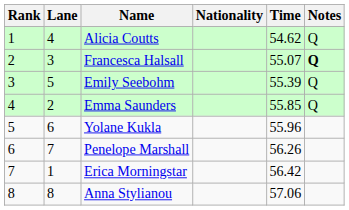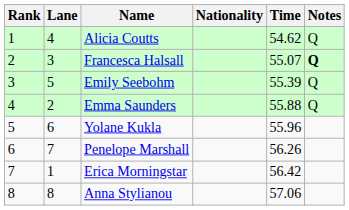Emma Saunders | Time: 55.85 -> 55.88
